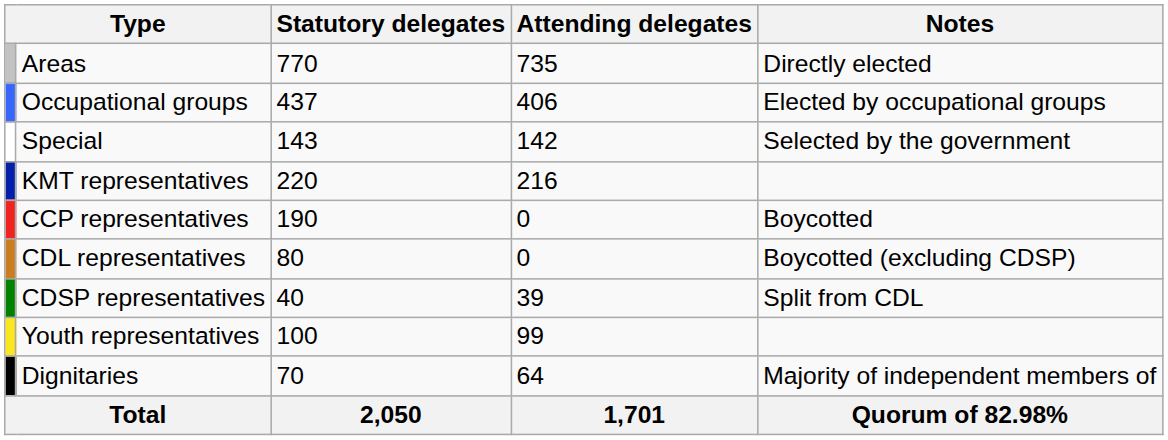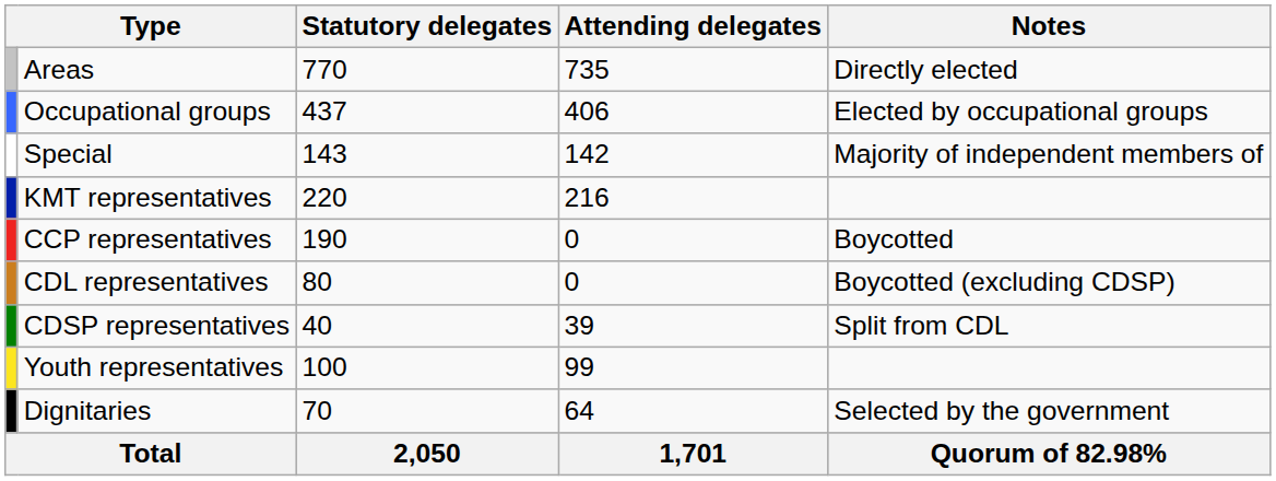Special | Notes: Selected by the government -> Majority of independent members of
Dignitaries | Notes: Majority of independent members of -> Selected by the government
